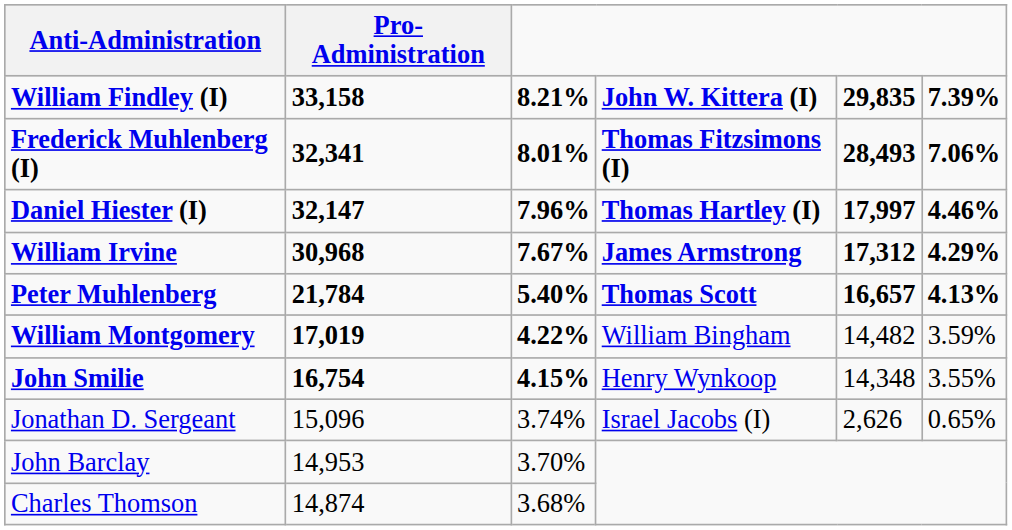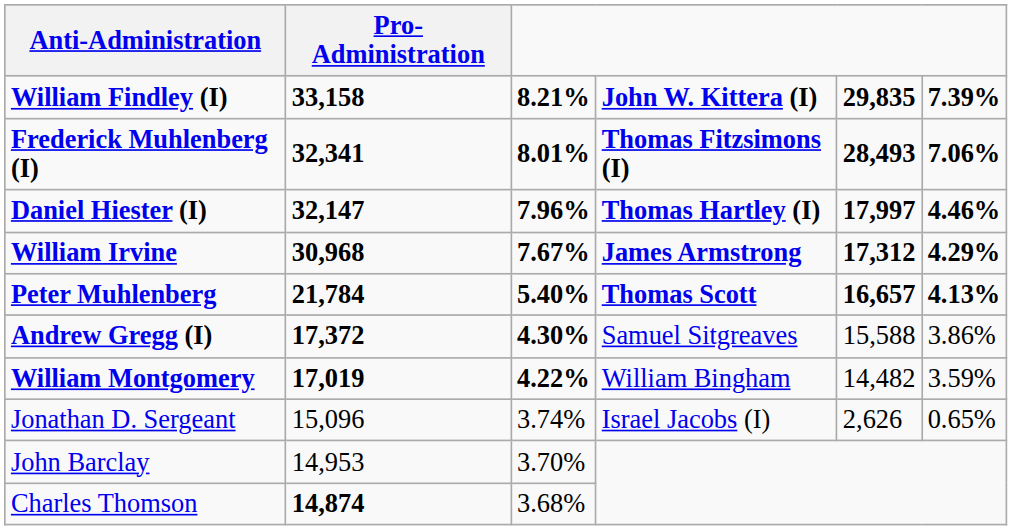+ row: Andrew Gregg (I) | 17,372 | 4.30% | Samuel Sitgreaves | 15,588 | 3.86%
- row: John Smilie | 16,754 | 4.15% | Henry Wynkoop | 14,348 | 3.55%
Charles Thomson | Pro-Administration: normal -> bold
